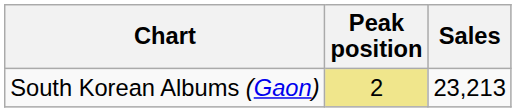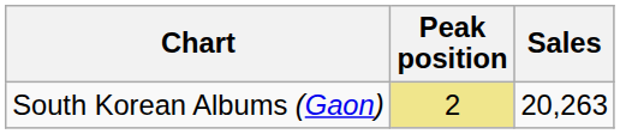South Korean Albums (Gaon) | Sales: 23,213 -> 20,263
